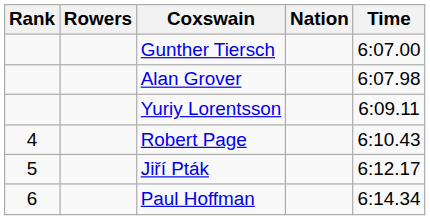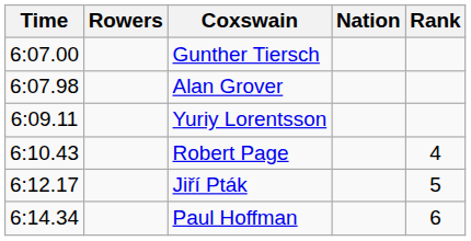columns swapped: Rank <-> Time
